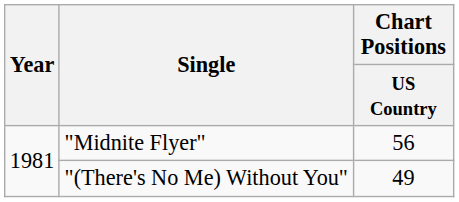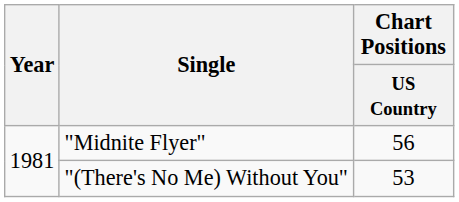"(There's No Me) Without You" | Chart Positions / US Country: 49 -> 53
